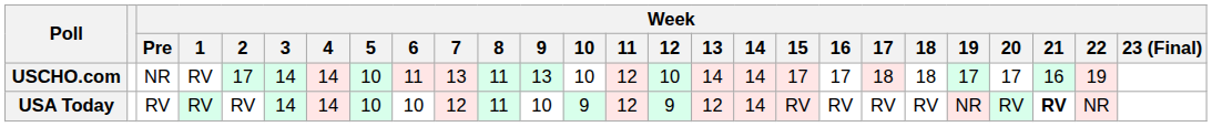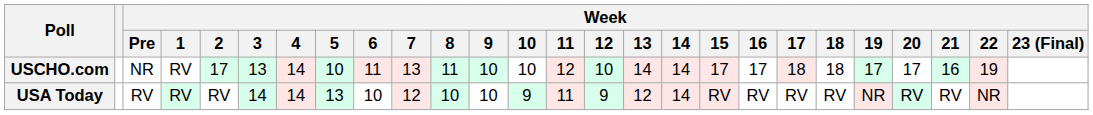USCHO.com | Week / 3: 14 -> 13
USCHO.com | Week / 9: 13 -> 10
USA Today | Week / 5: 10 -> 13
USA Today | Week / 8: 11 -> 10
USA Today | Week / 11: 12 -> 11
USA Today | Week / 21: bold -> normal
